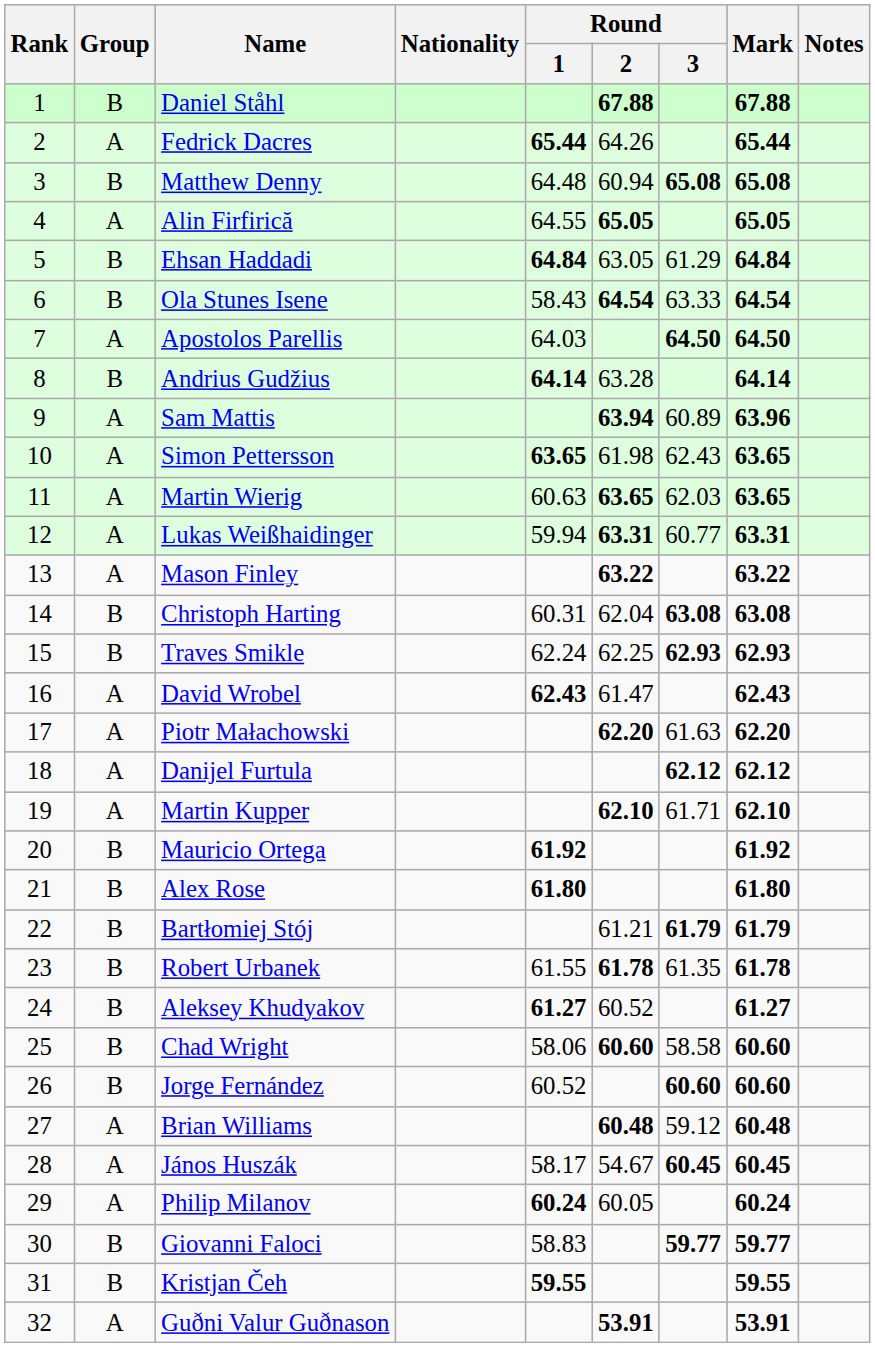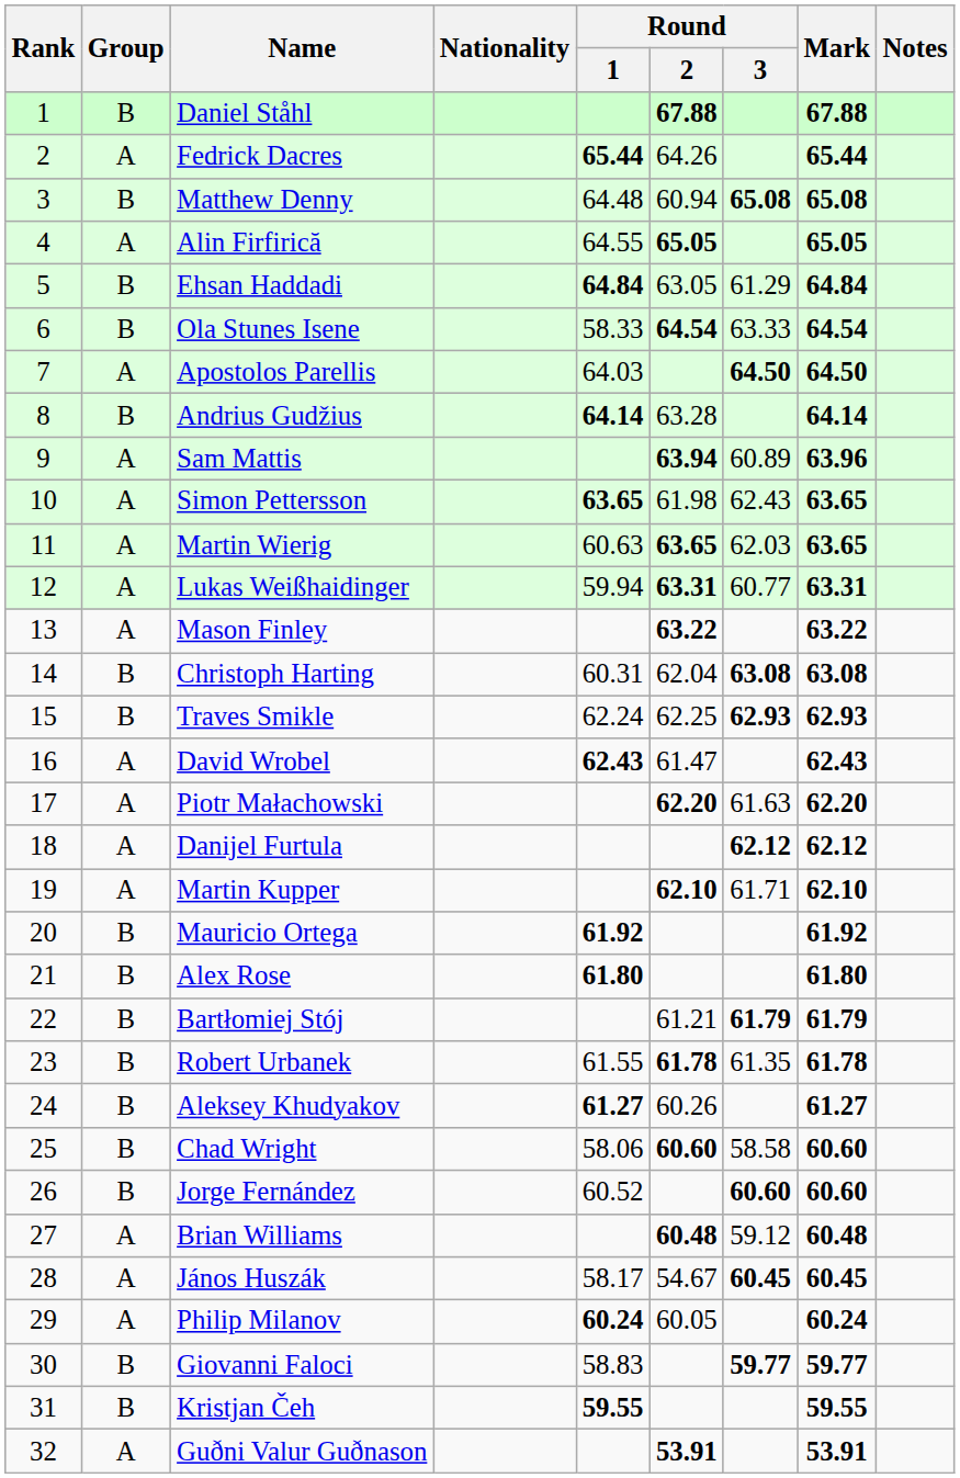Ola Stunes Isene | Round / 1: 58.43 -> 58.33
Aleksey Khudyakov | Round / 2: 60.52 -> 60.26
